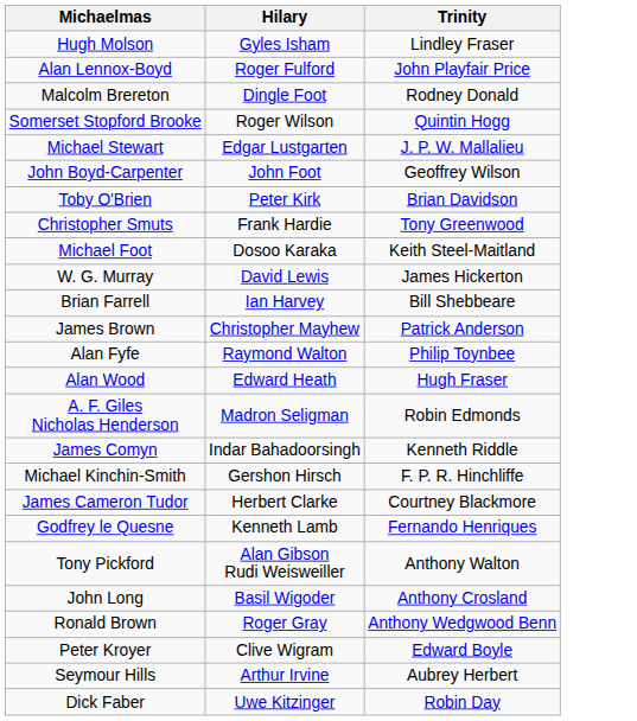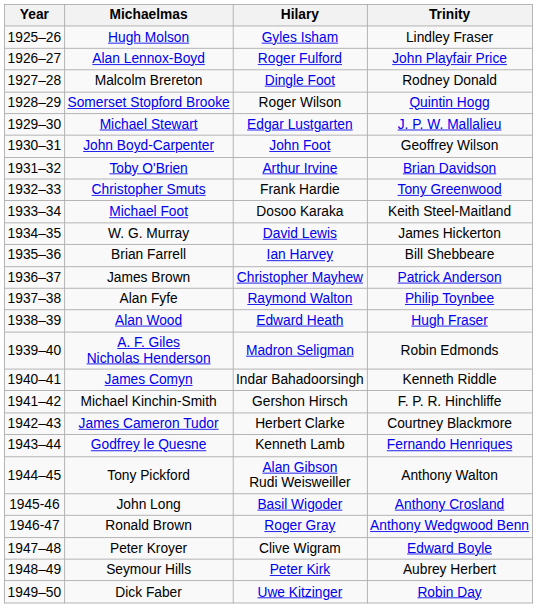+ column: Year | 1925–26 | 1926–27 | 1927–28 | 1928–29 | 1929–30 | 1930–31 | 1931–32 | 1932–33 | 1933–34 | 1934–35 | 1935–36 | 1936–37 | 1937–38 | 1938–39 | 1939–40 | 1940–41 | 1941–42 | 1942–43 | 1943–44 | 1944–45 | 1945-46 | 1946-47 | 1947–48 | 1948–49 | 1949–50
Toby O'Brien | Hilary: Peter Kirk -> Arthur Irvine
Seymour Hills | Hilary: Arthur Irvine -> Peter Kirk
